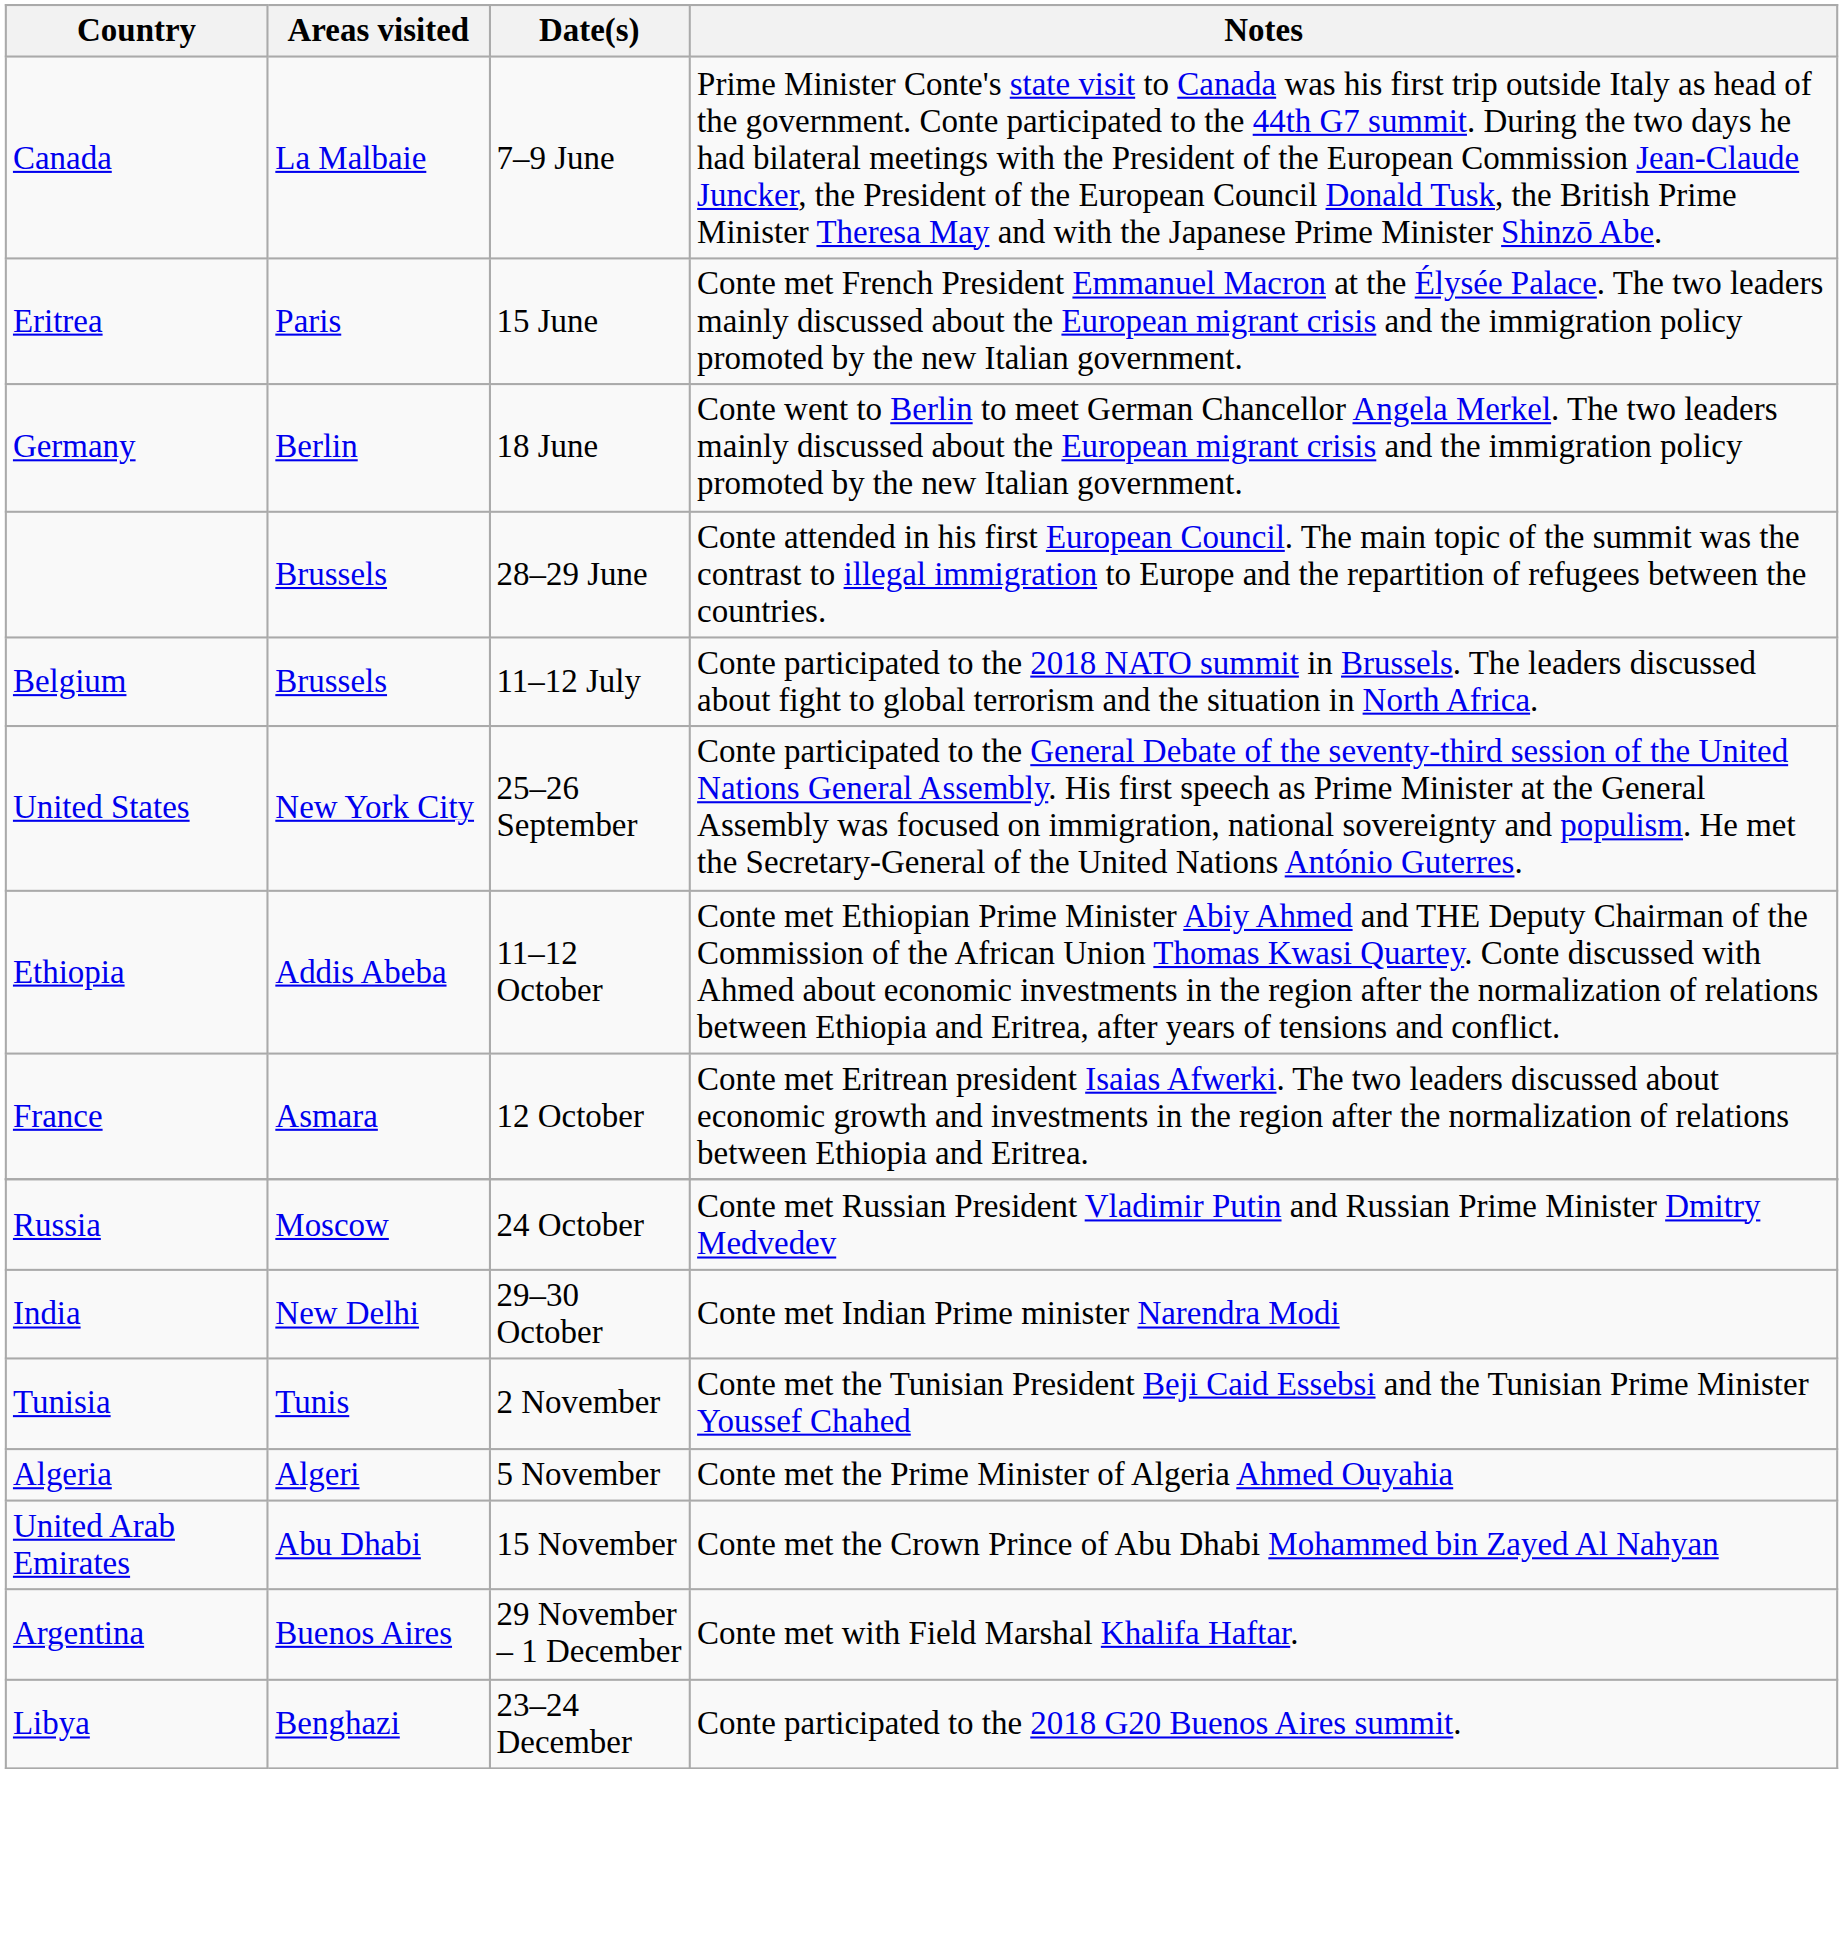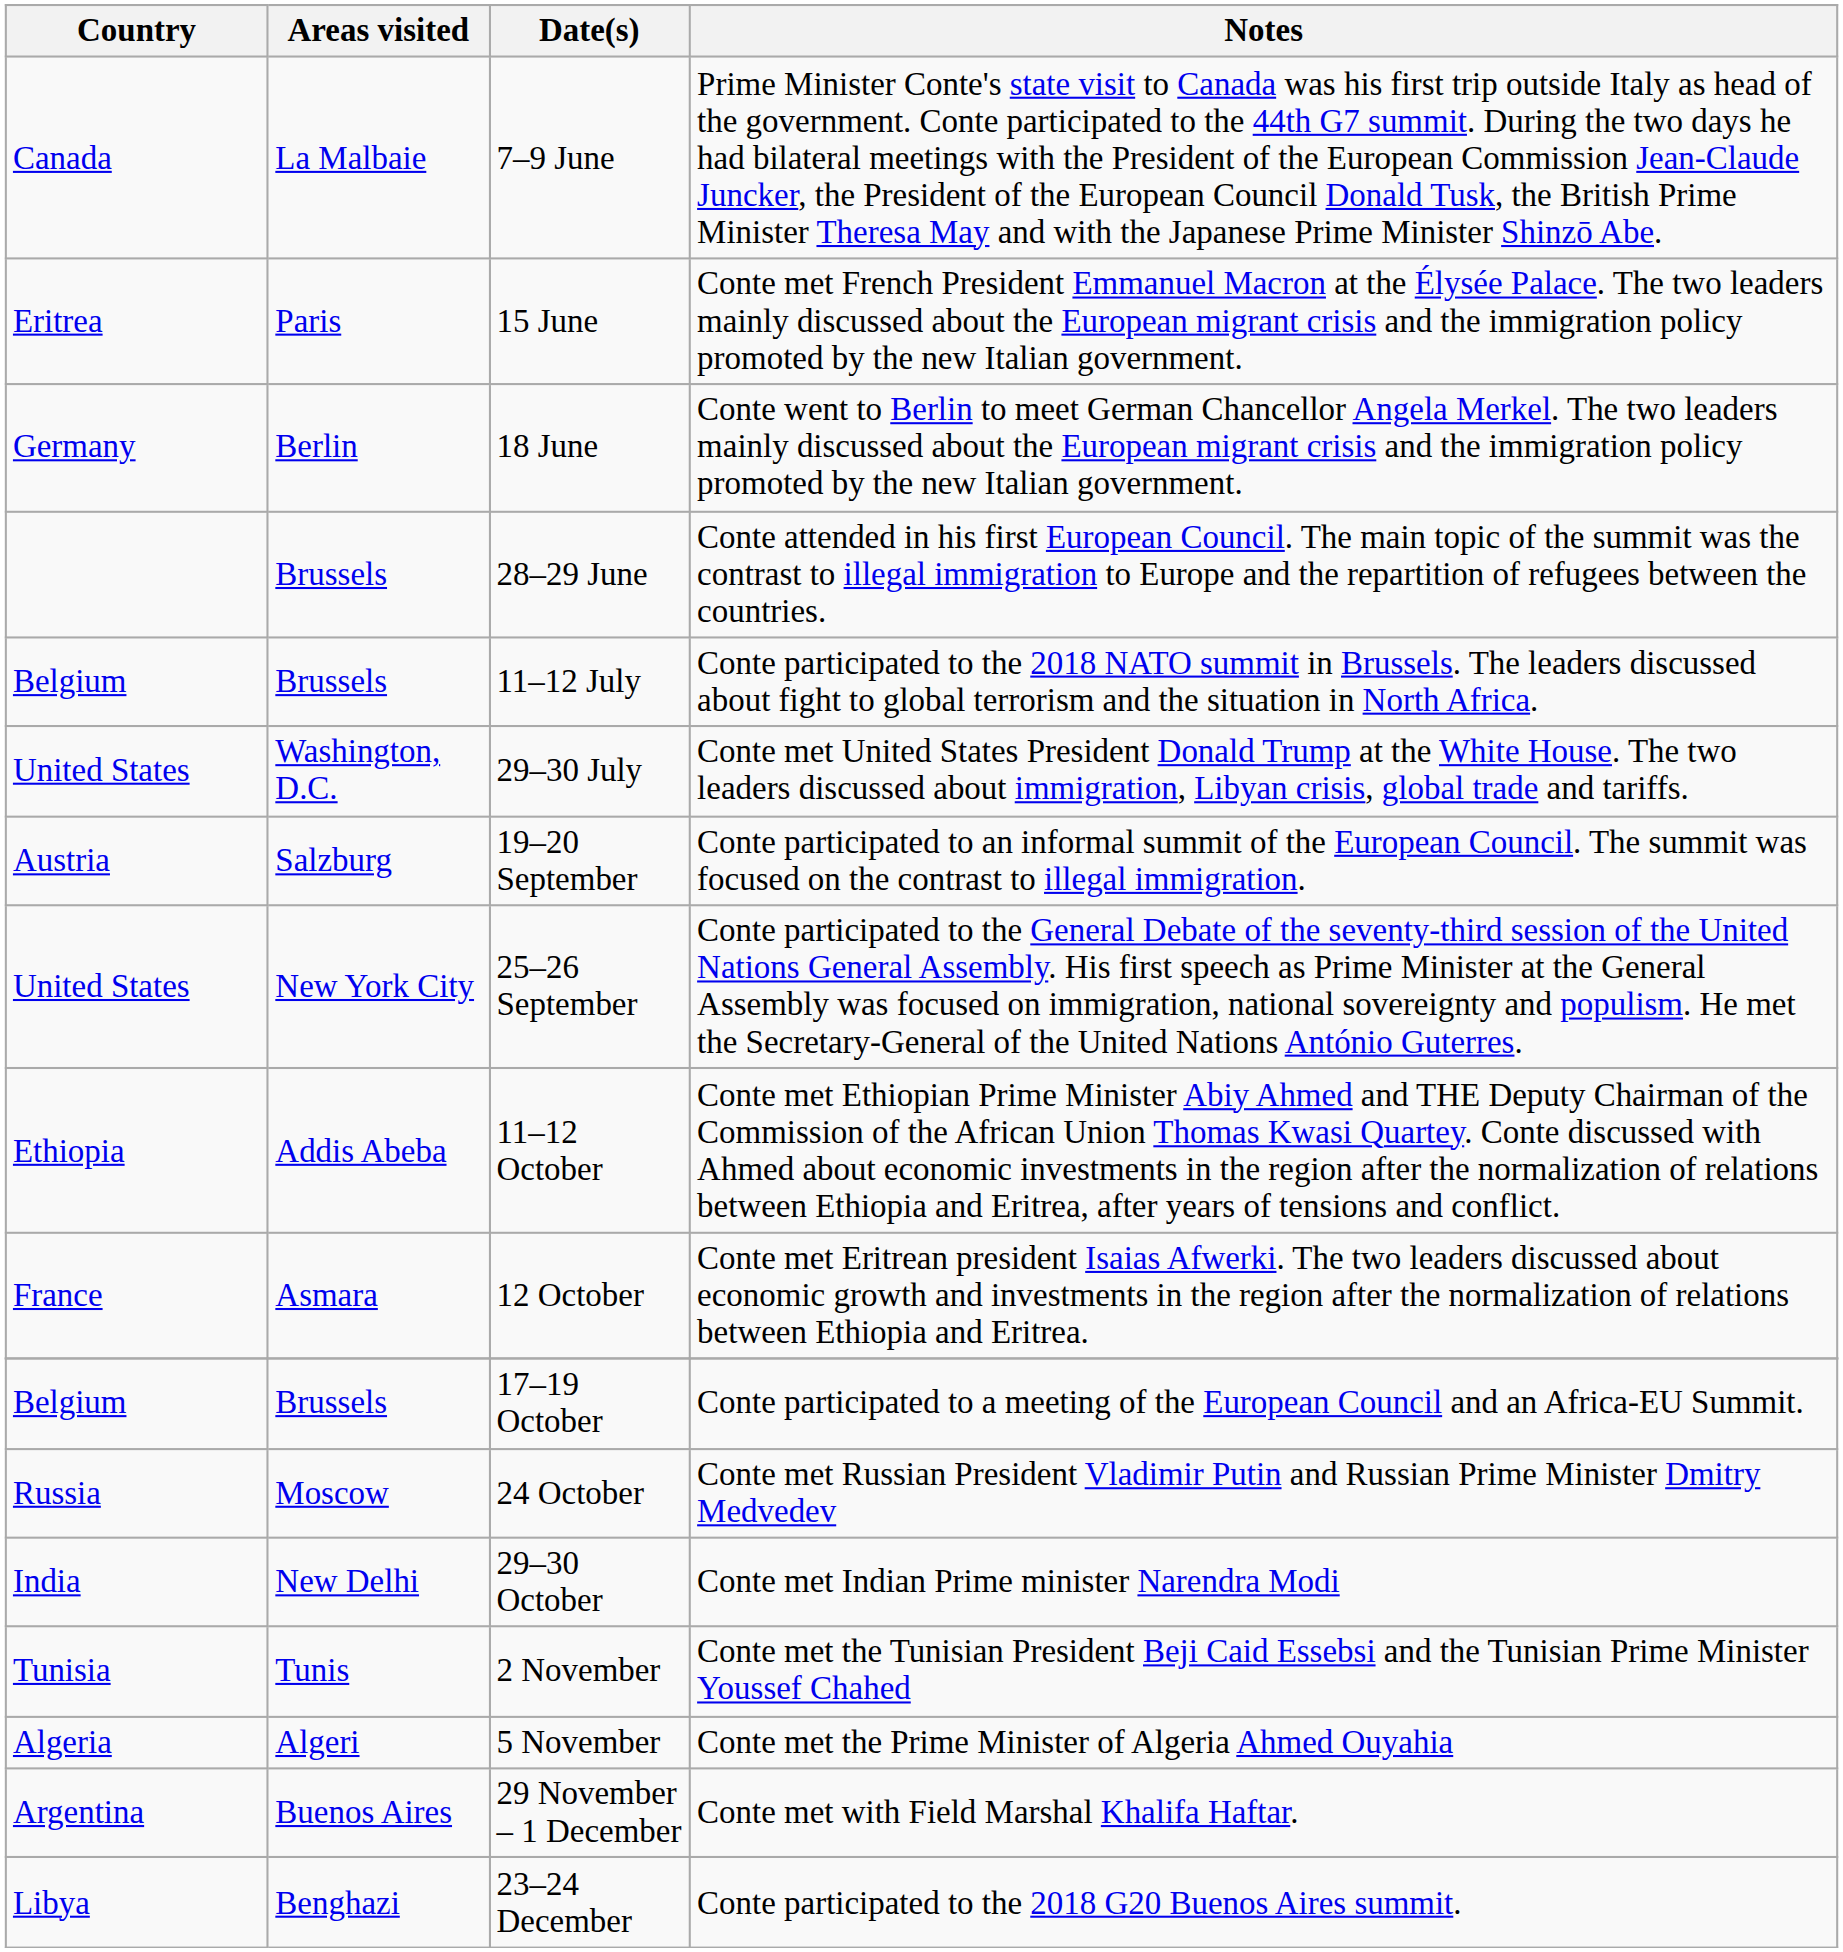+ row: United States | Washington, D.C. | 29–30 July | Conte met United States President Donald Trump at the White House. The two leaders discussed about immigration, Libyan crisis, global trade and tariffs.
+ row: Austria | Salzburg | 19–20 September | Conte participated to an informal summit of the European Council. The summit was focused on the contrast to illegal immigration.
+ row: Belgium | Brussels | 17–19 October | Conte participated to a meeting of the European Council and an Africa-EU Summit.
- row: United Arab Emirates | Abu Dhabi | 15 November | Conte met the Crown Prince of Abu Dhabi Mohammed bin Zayed Al Nahyan
